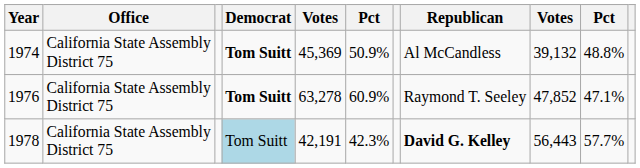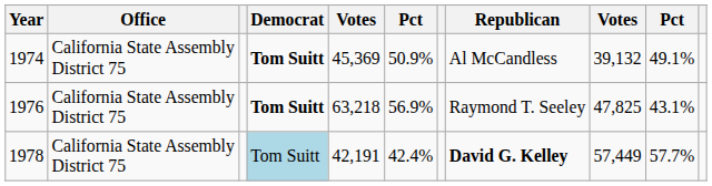1974 | column 10: 48.8% -> 49.1%
1976 | column 5: 63,278 -> 63,218
1976 | column 6: 60.9% -> 56.9%
1976 | column 9: 47,852 -> 47,825
1976 | column 10: 47.1% -> 43.1%
1978 | column 6: 42.3% -> 42.4%
1978 | column 9: 56,443 -> 57,449
